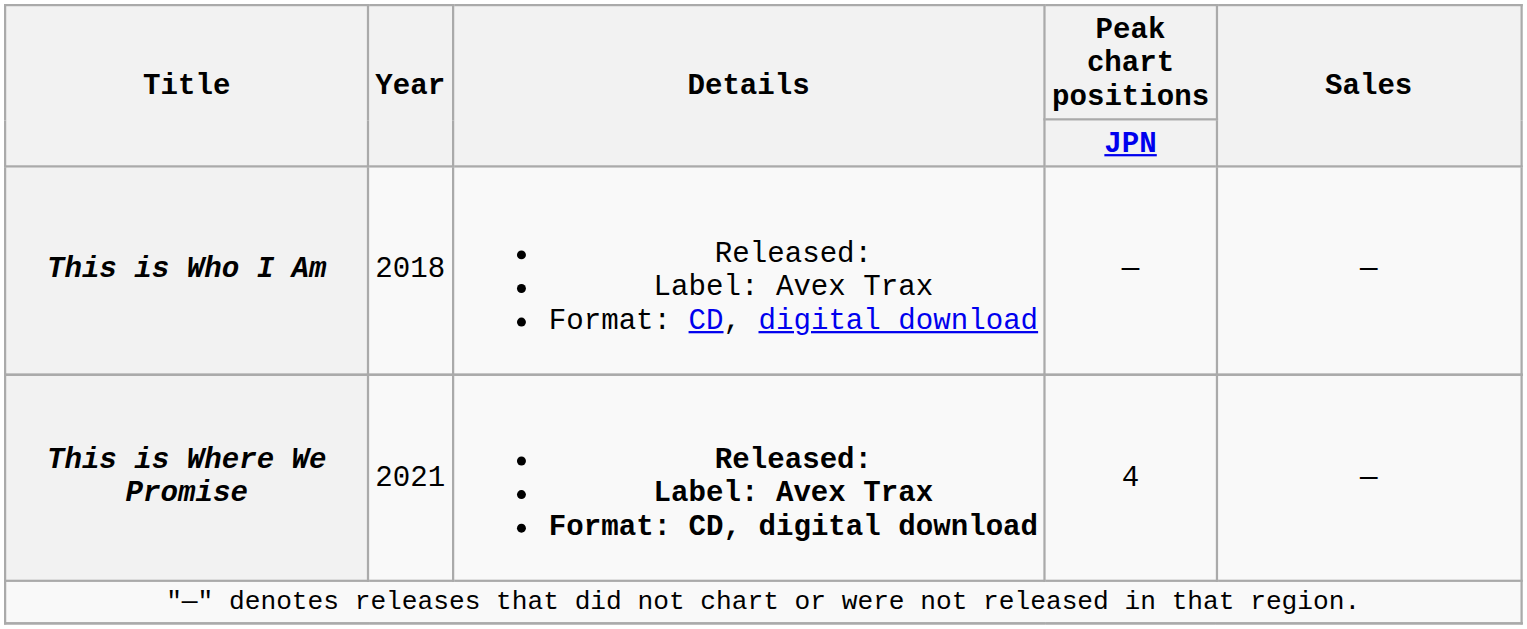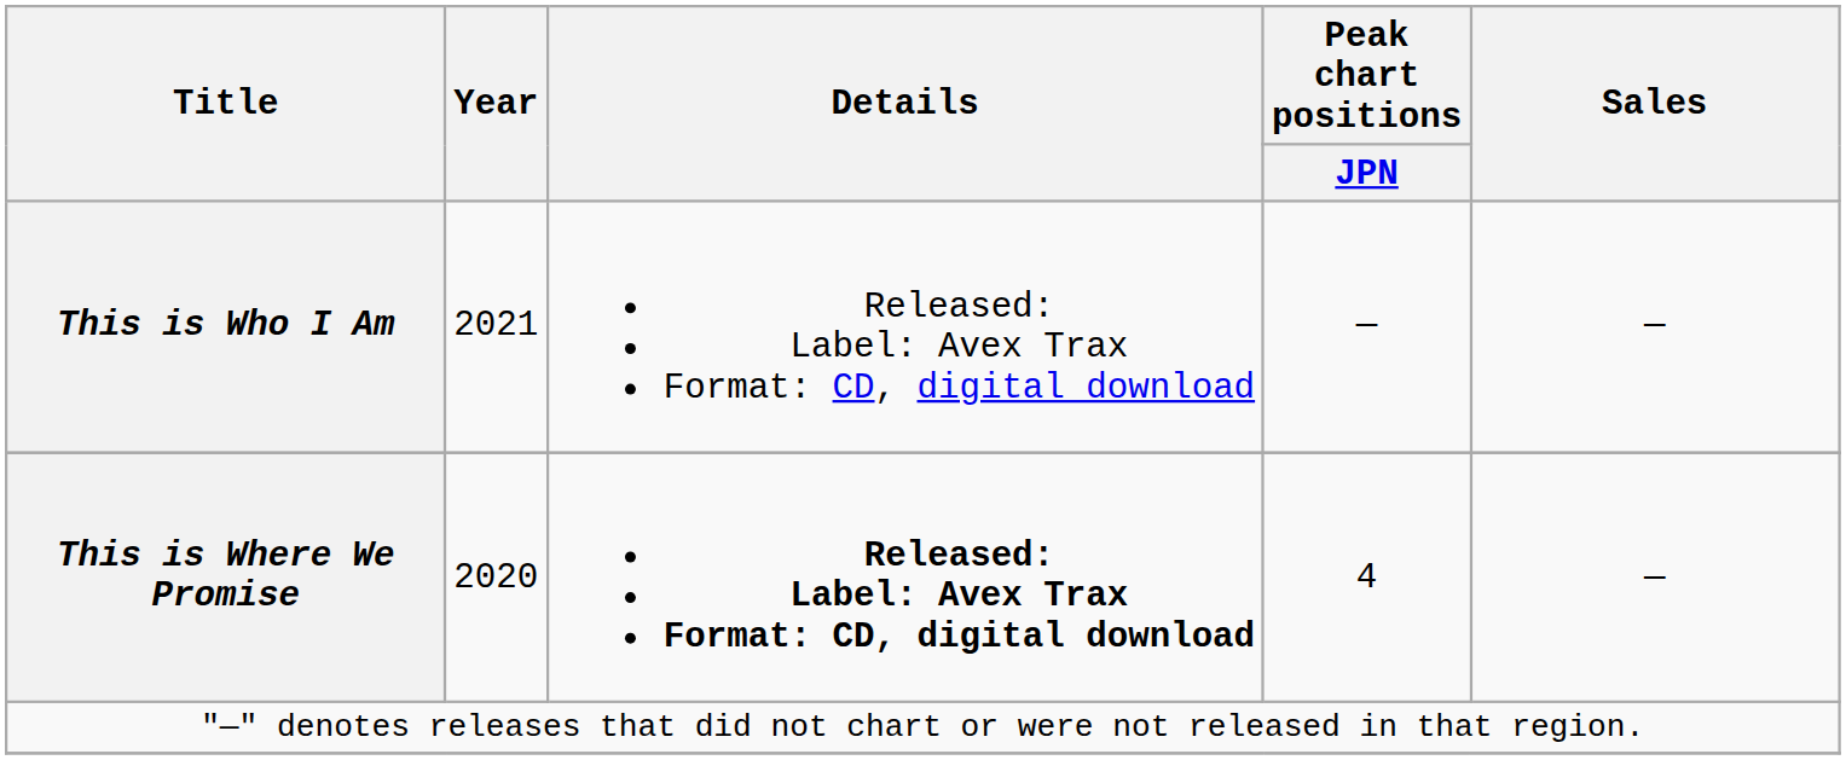This is Who I Am | Year: 2018 -> 2021
This is Where We Promise | Year: 2021 -> 2020
